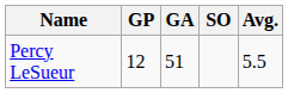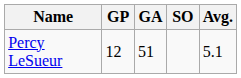Percy LeSueur | Avg.: 5.5 -> 5.1
